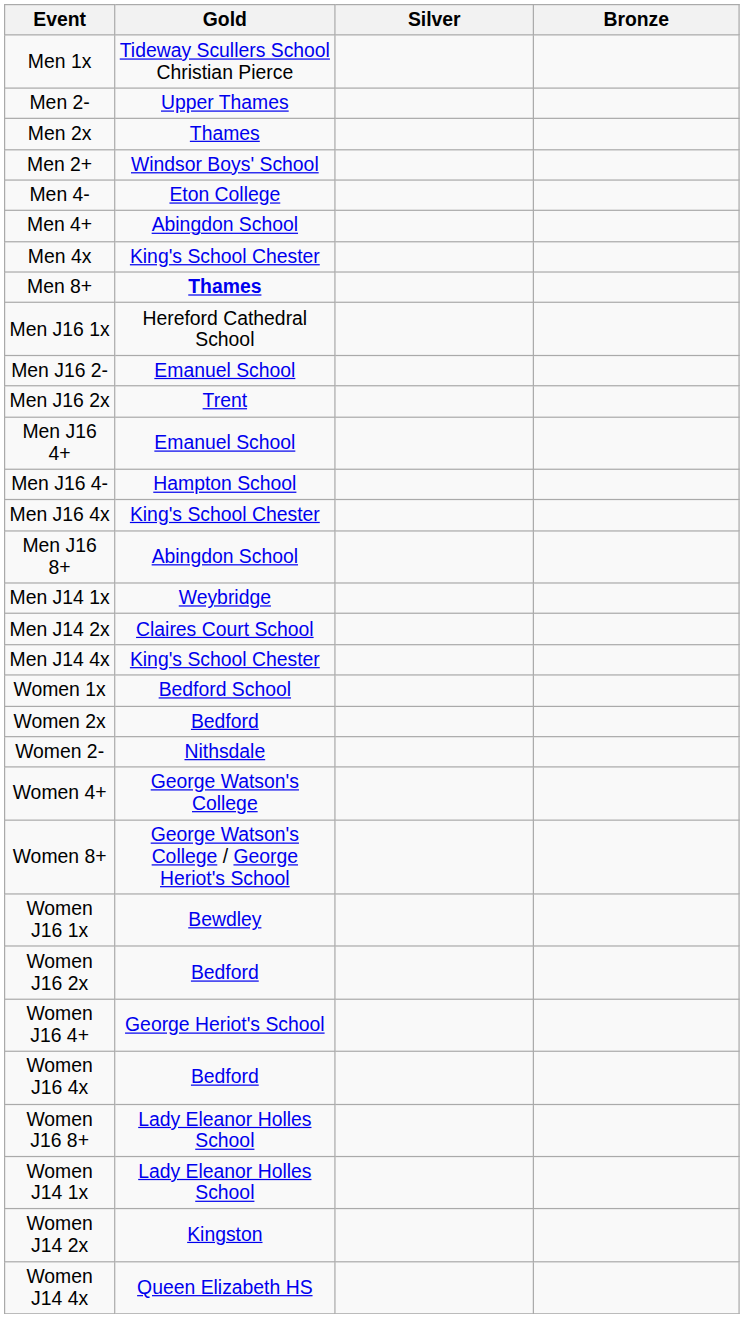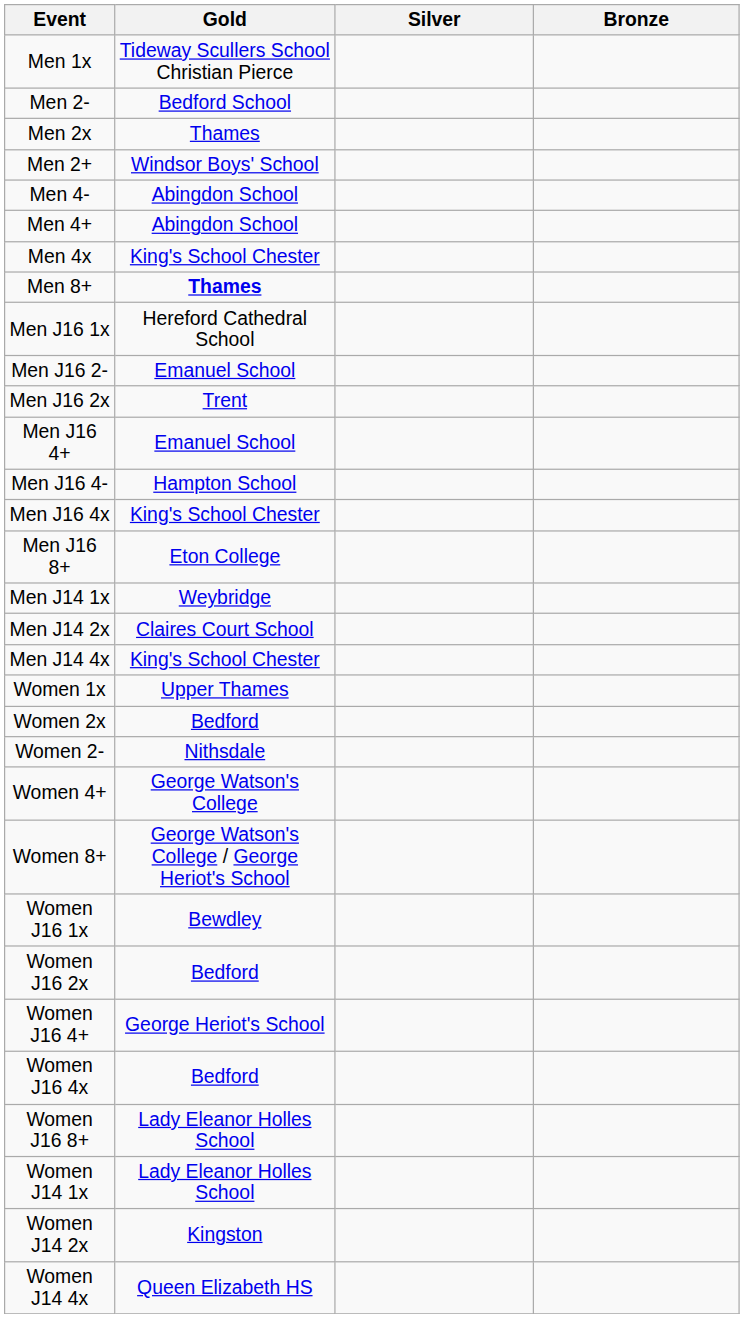Men 2- | Gold: Upper Thames -> Bedford School
Men 4- | Gold: Eton College -> Abingdon School
Men J16 8+ | Gold: Abingdon School -> Eton College
Women 1x | Gold: Bedford School -> Upper Thames
